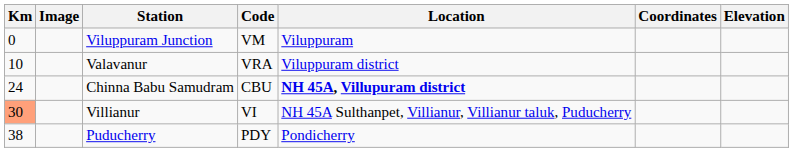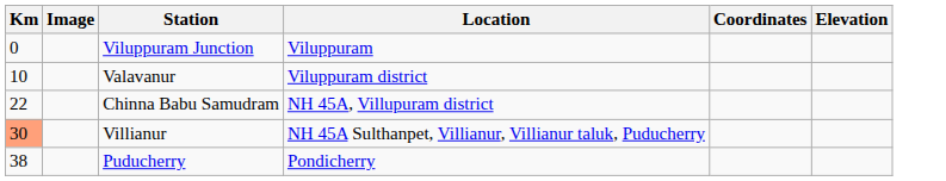- column: Code | VM | VRA | CBU | VI | PDY
Chinna Babu Samudram | Km: 24 -> 22
Chinna Babu Samudram | Location: bold -> normal
